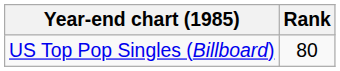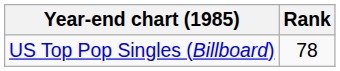US Top Pop Singles (Billboard) | Rank: 80 -> 78
